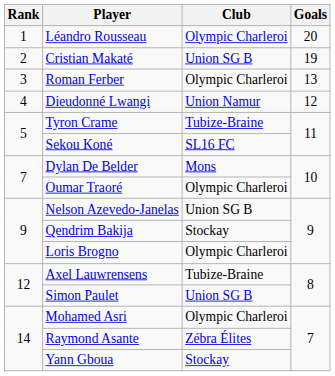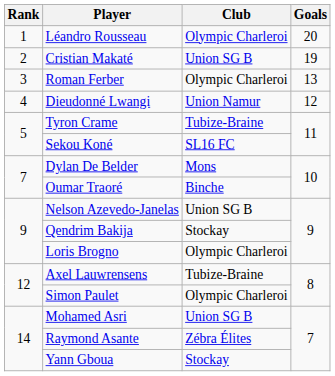Oumar Traoré | Club: Olympic Charleroi -> Binche
Simon Paulet | Club: Union SG B -> Olympic Charleroi
Mohamed Asri | Club: Olympic Charleroi -> Union SG B
